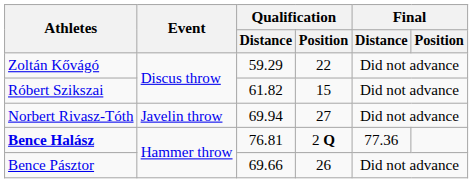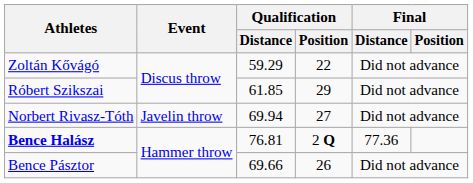Róbert Szikszai | Qualification / Distance: 61.82 -> 61.85
Róbert Szikszai | Qualification / Position: 15 -> 29
